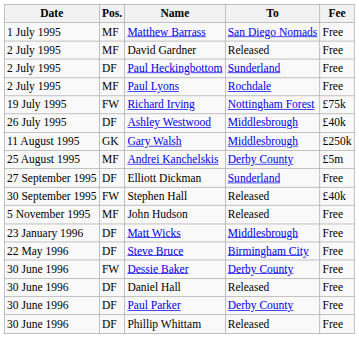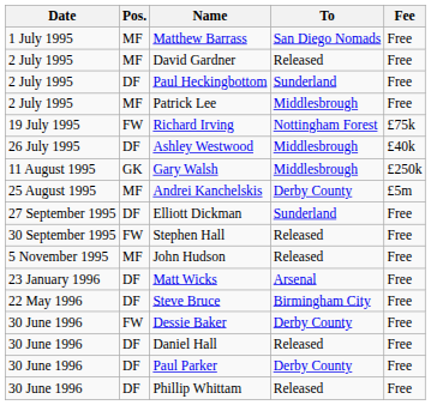+ row: 2 July 1995 | MF | Patrick Lee | Middlesbrough | Free
- row: 2 July 1995 | MF | Paul Lyons | Rochdale | Free
Stephen Hall | Fee: £40k -> Free
Matt Wicks | To: Middlesbrough -> Arsenal
